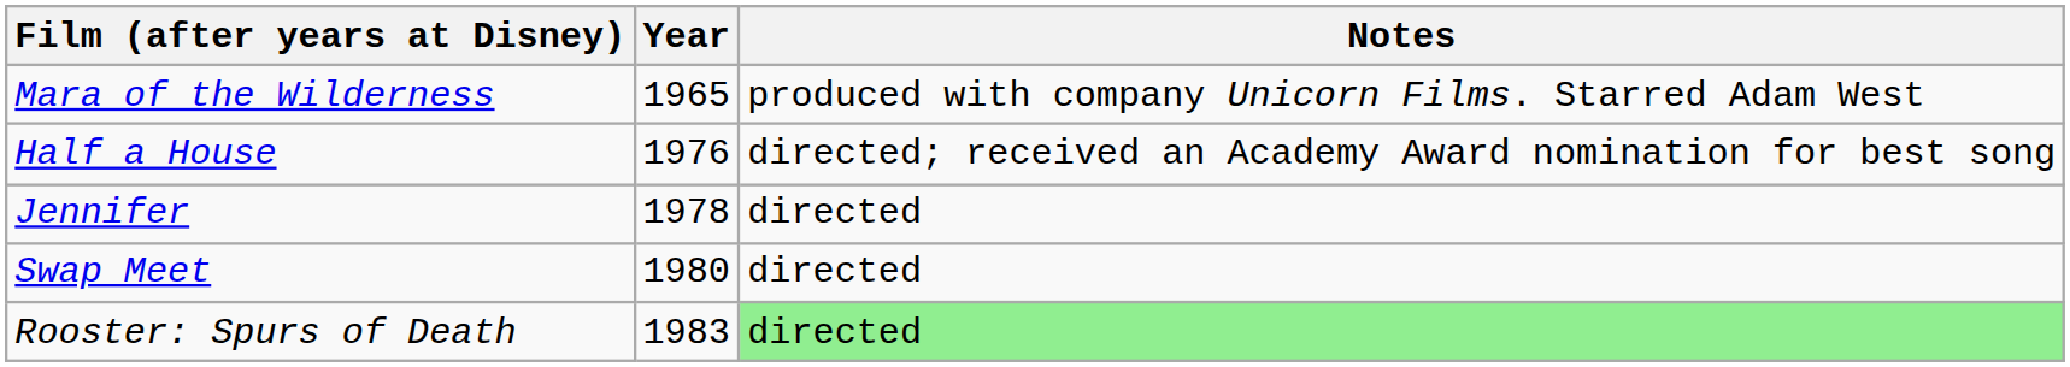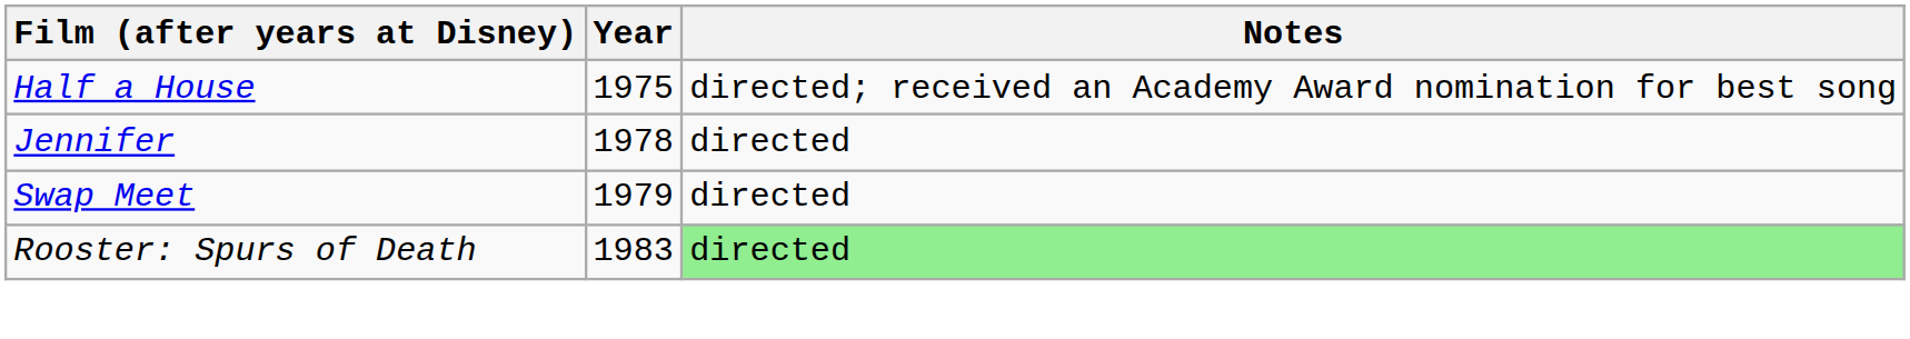- row: Mara of the Wilderness | 1965 | produced with company Unicorn Films. Starred Adam West
Half a House | Year: 1976 -> 1975
Swap Meet | Year: 1980 -> 1979
